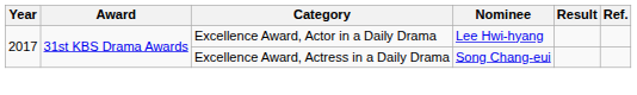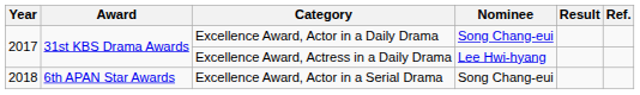Excellence Award, Actor in a Daily Drama | Nominee: Lee Hwi-hyang -> Song Chang-eui
Excellence Award, Actress in a Daily Drama | Nominee: Song Chang-eui -> Lee Hwi-hyang
+ row: 2018 | 6th APAN Star Awards | Excellence Award, Actor in a Serial Drama | Song Chang-eui
